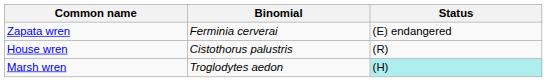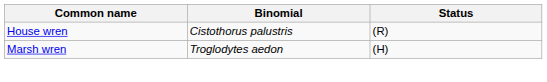- row: Zapata wren | Ferminia cerverai | (E) endangered
Marsh wren | Status: paleturquoise background -> no background
